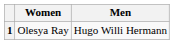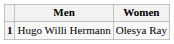columns swapped: Men <-> Women
